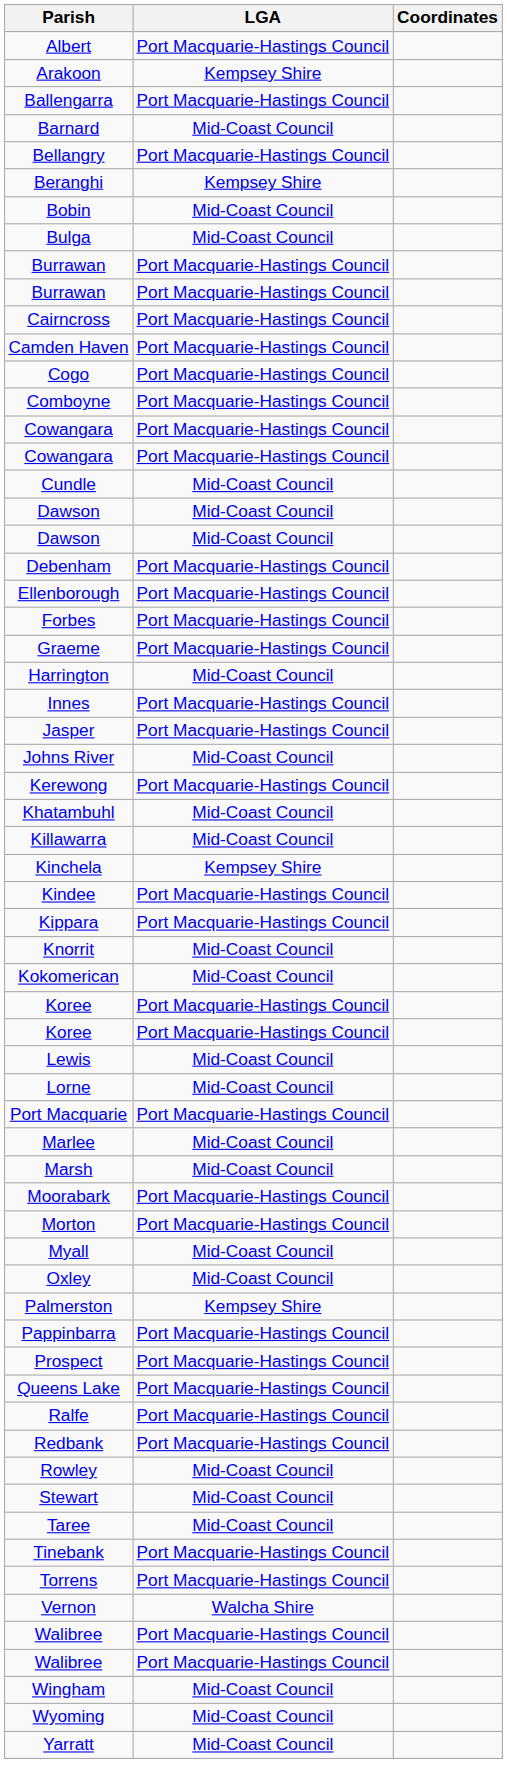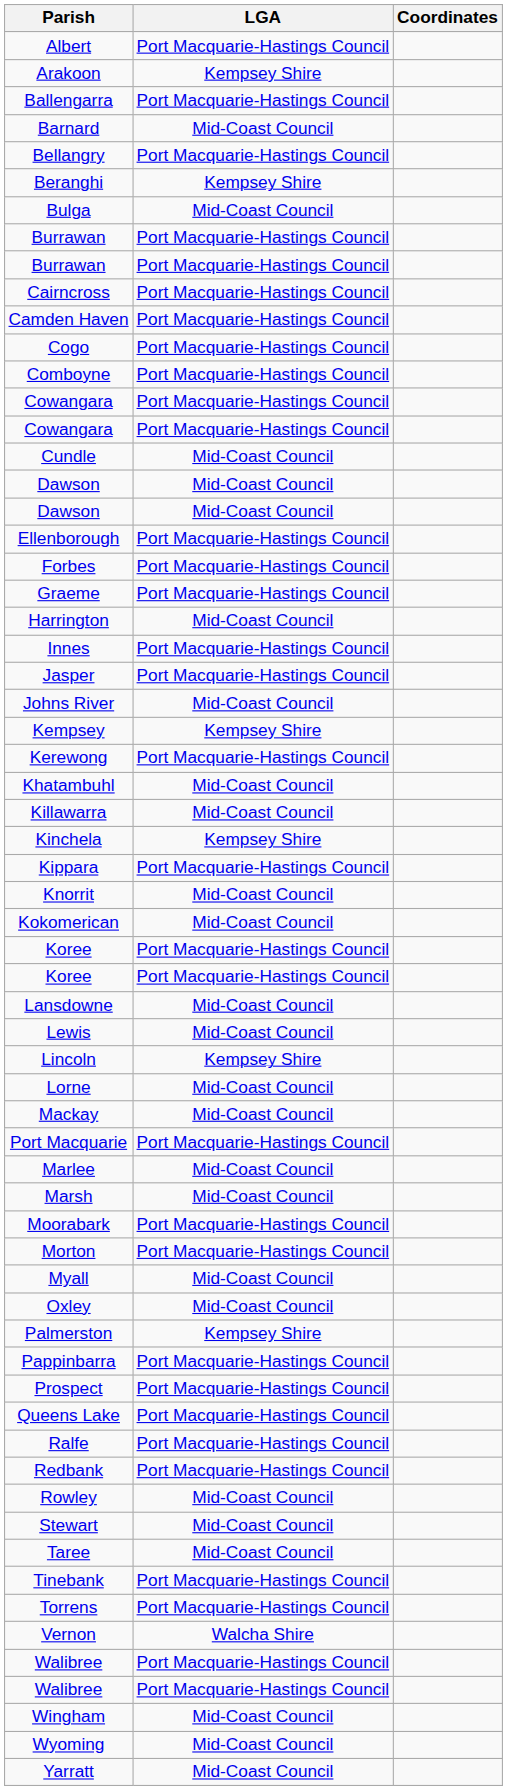- row: Bobin | Mid-Coast Council
- row: Debenham | Port Macquarie-Hastings Council
+ row: Kempsey | Kempsey Shire
- row: Kindee | Port Macquarie-Hastings Council
+ row: Lansdowne | Mid-Coast Council
+ row: Lincoln | Kempsey Shire
+ row: Mackay | Mid-Coast Council
